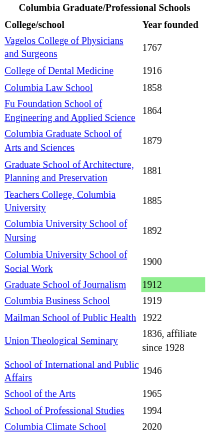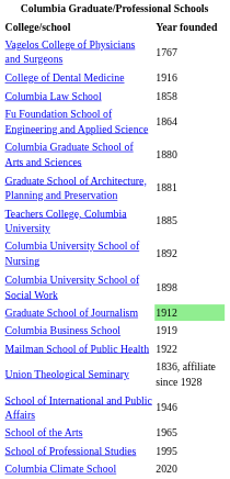Columbia Graduate School of Arts and Sciences | Year founded: 1879 -> 1880
Columbia University School of Social Work | Year founded: 1900 -> 1898
School of Professional Studies | Year founded: 1994 -> 1995
